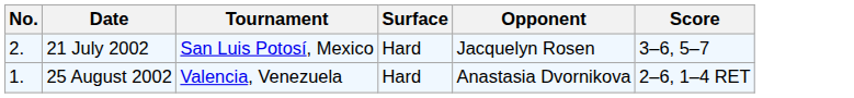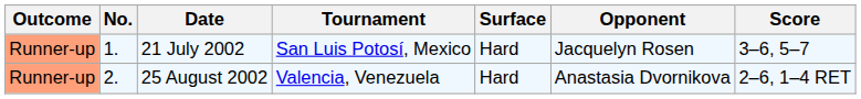+ column: Outcome | Runner-up | Runner-up
21 July 2002 | No.: 2. -> 1.
25 August 2002 | No.: 1. -> 2.
